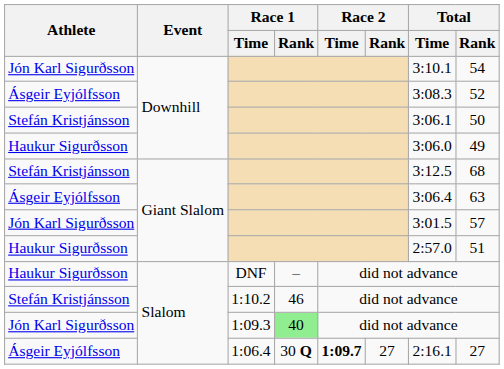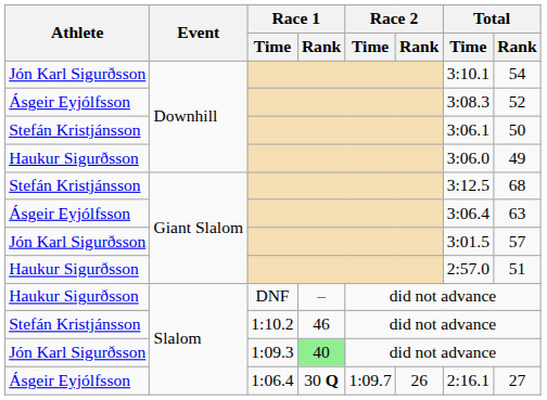1:06.4 | Race 2 / Time: bold -> normal
1:06.4 | Race 2 / Rank: 27 -> 26
